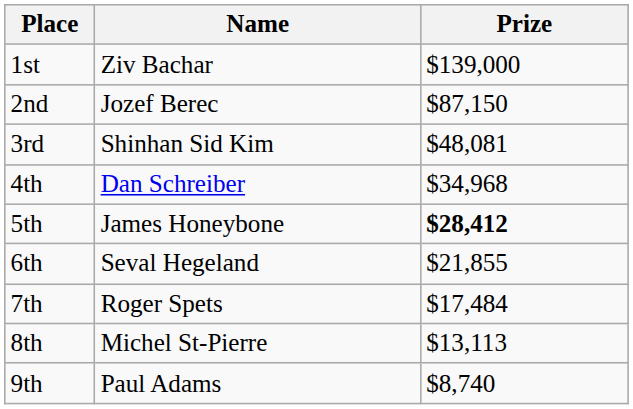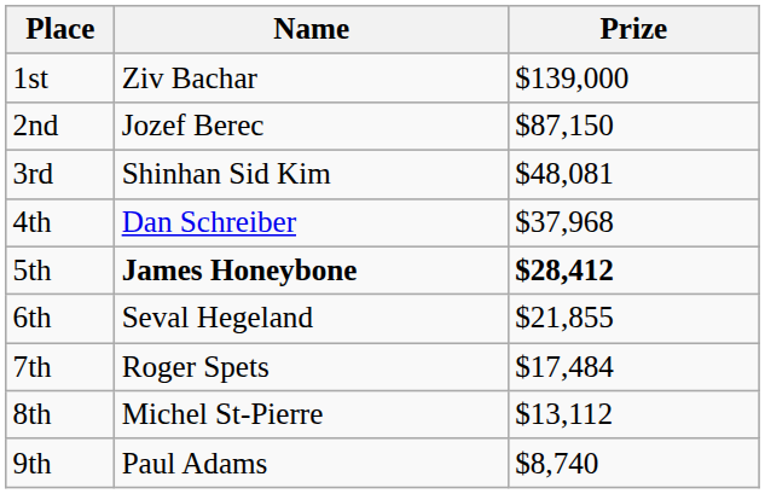4th | Prize: $34,968 -> $37,968
5th | Name: normal -> bold
8th | Prize: $13,113 -> $13,112
